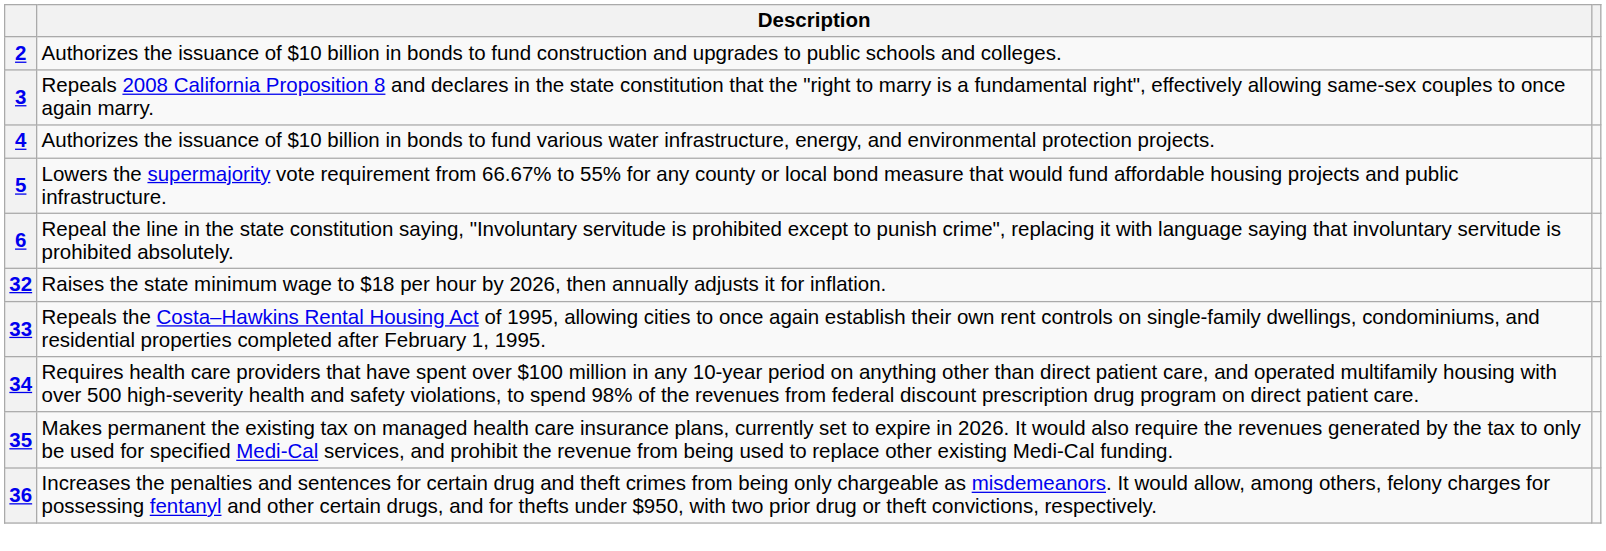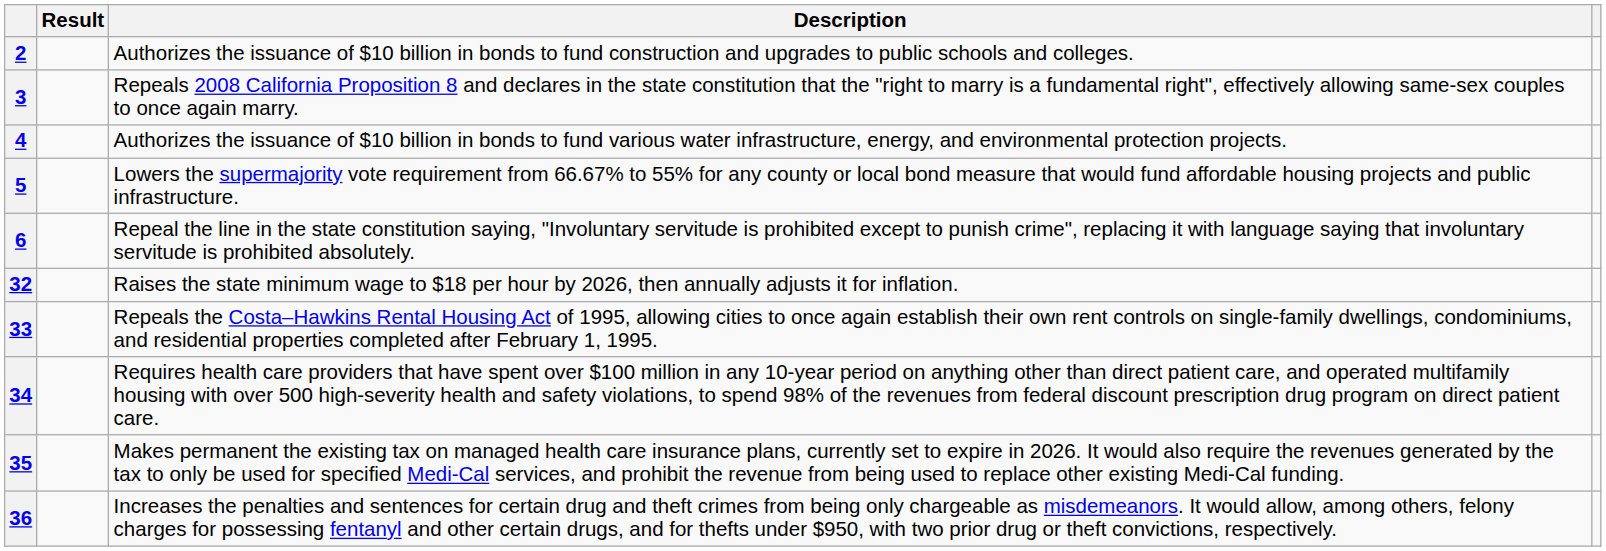+ column: Result
